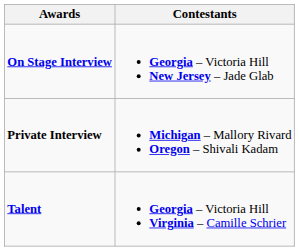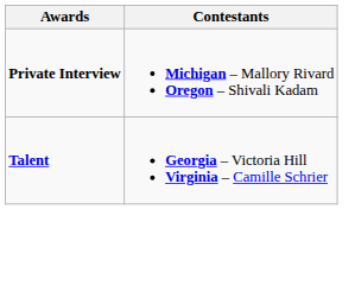- row: On Stage Interview | Georgia – Victoria Hill New Jersey – Jade Glab
